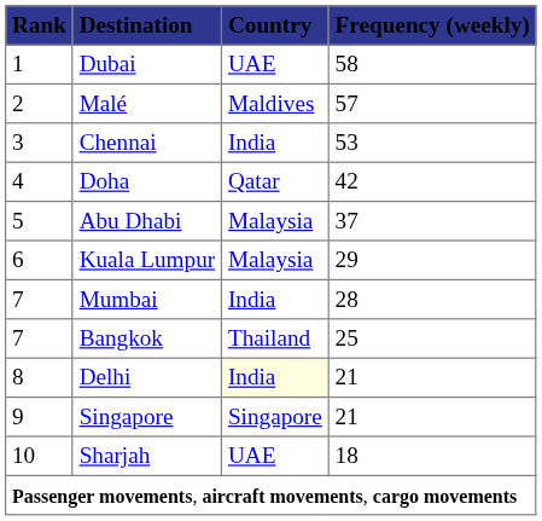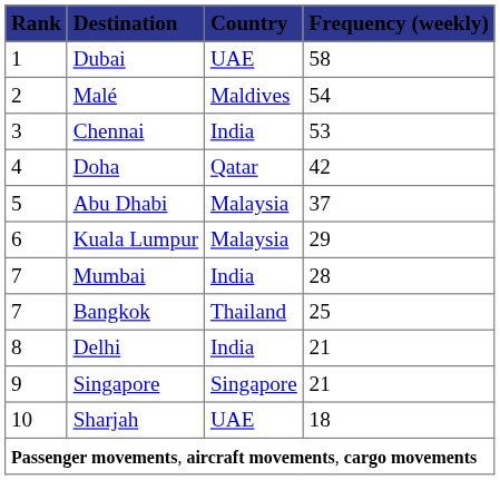Malé | Frequency (weekly): 57 -> 54
Delhi | Country: lightyellow background -> no background
